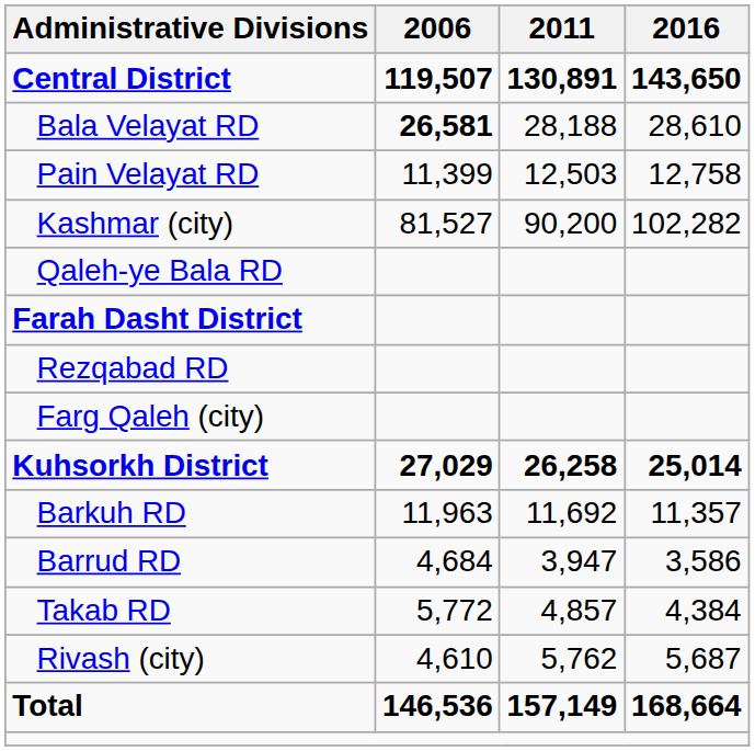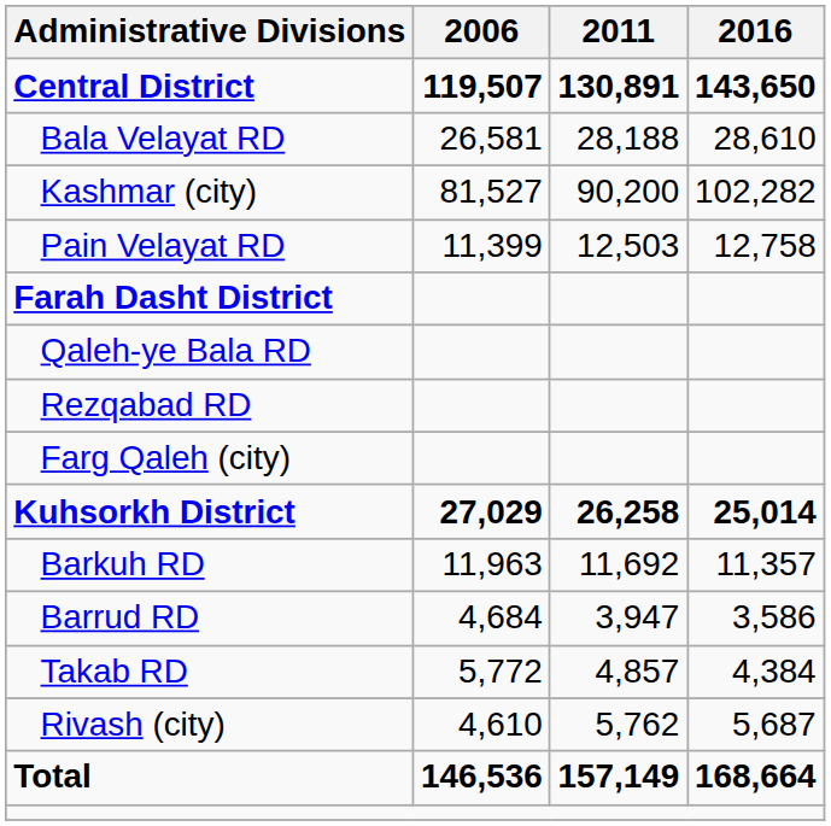Bala Velayat RD | 2006: bold -> normal
rows swapped: Pain Velayat RD <-> Kashmar (city)
rows swapped: Farah Dasht District <-> Qaleh-ye Bala RD
